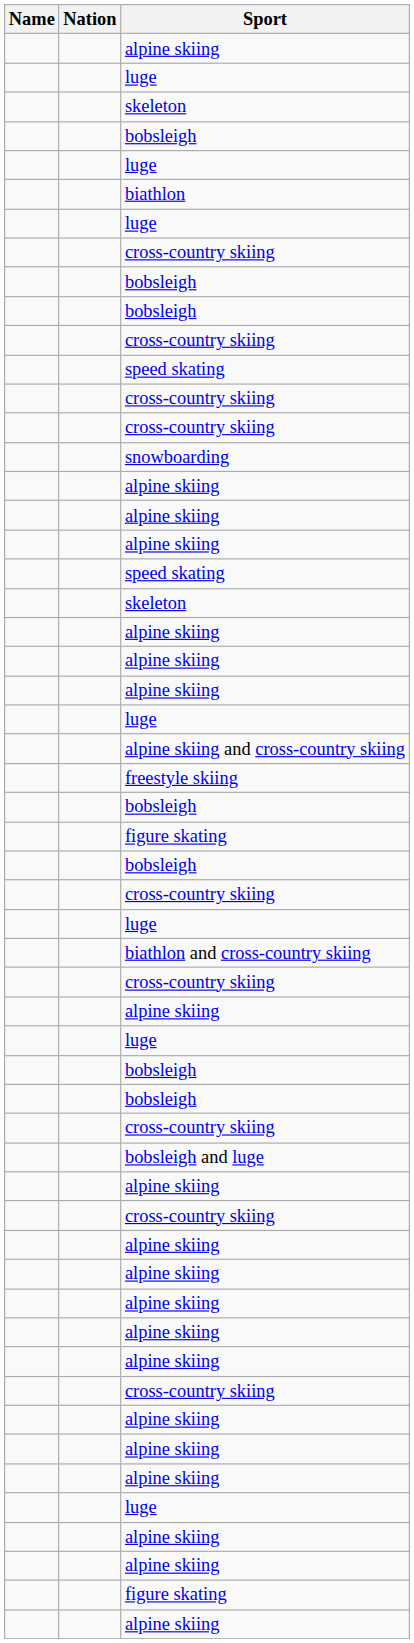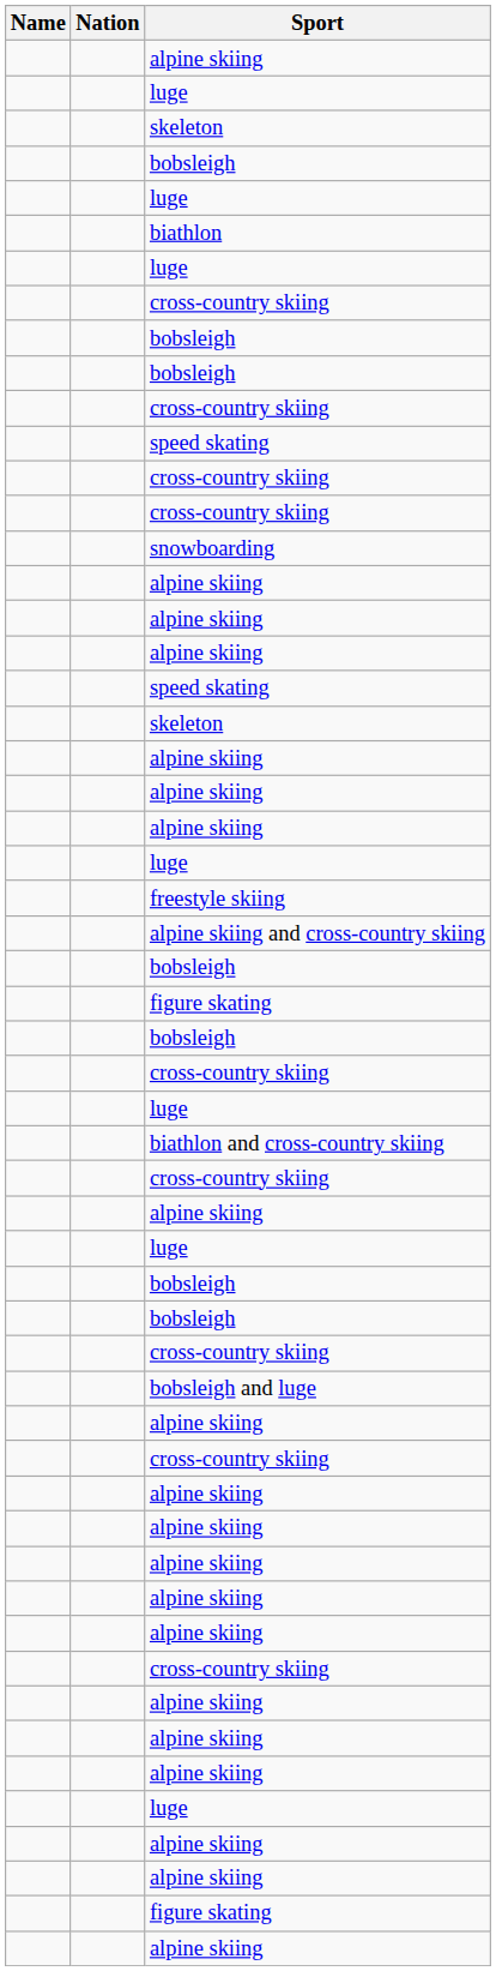rows swapped: freestyle skiing <-> alpine skiing and cross-country skiing
